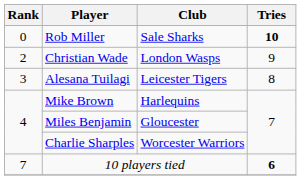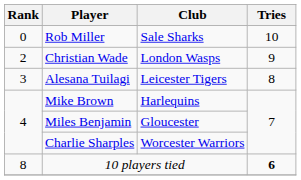Rob Miller | Tries: bold -> normal
10 players tied | Rank: 7 -> 8
